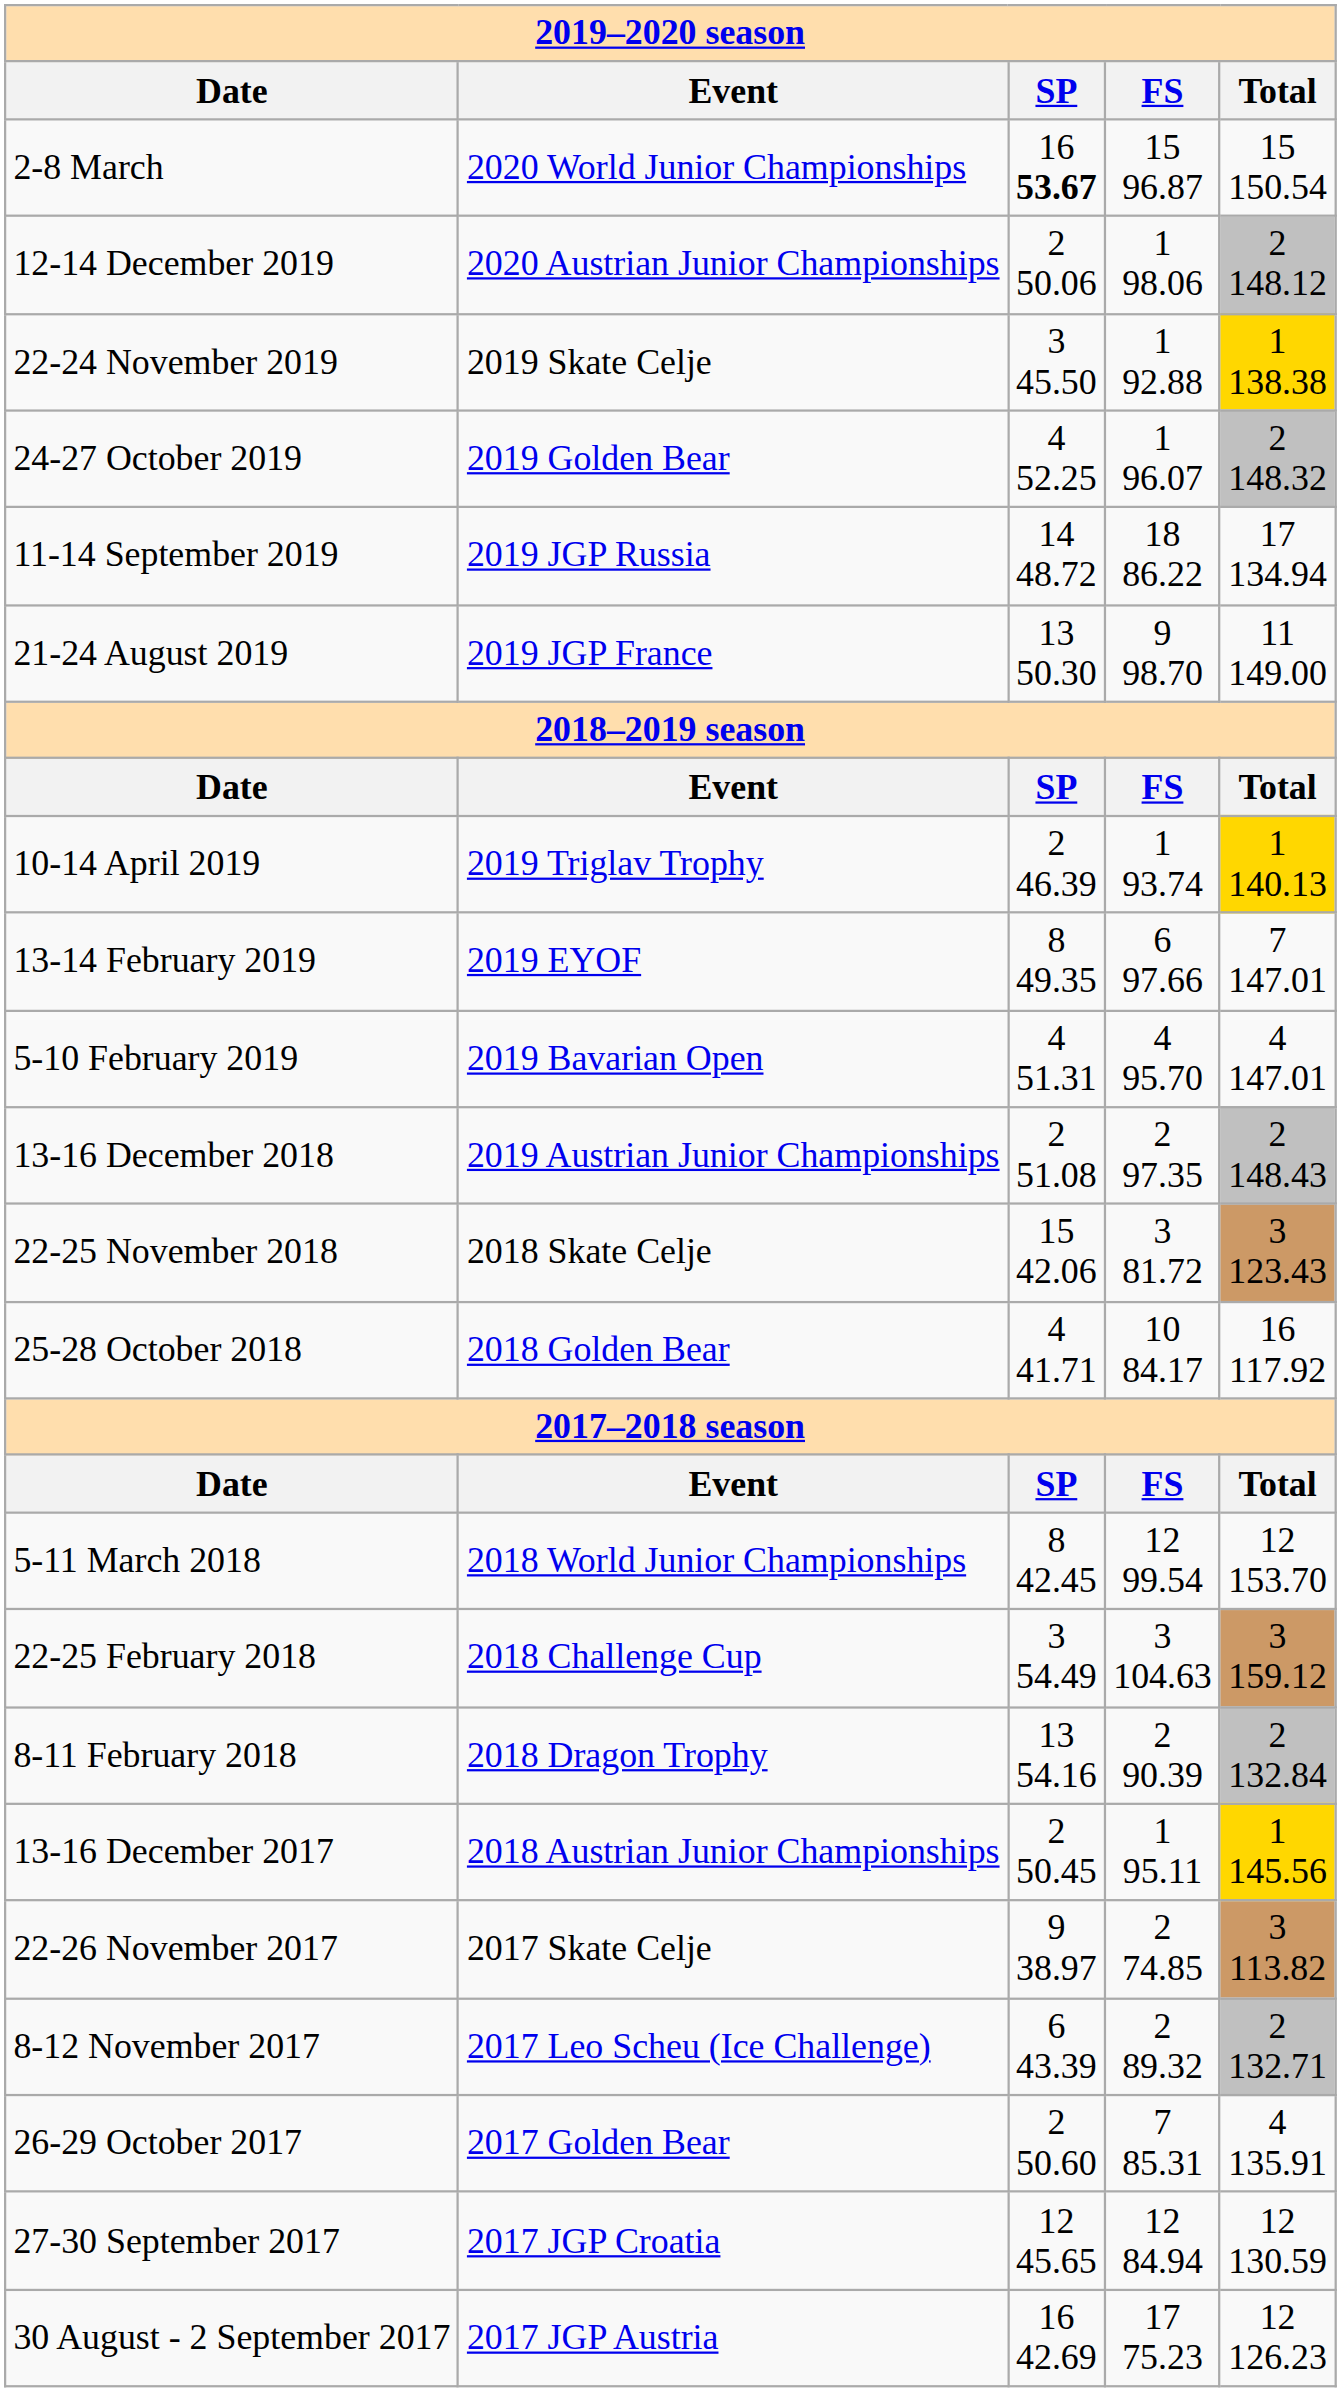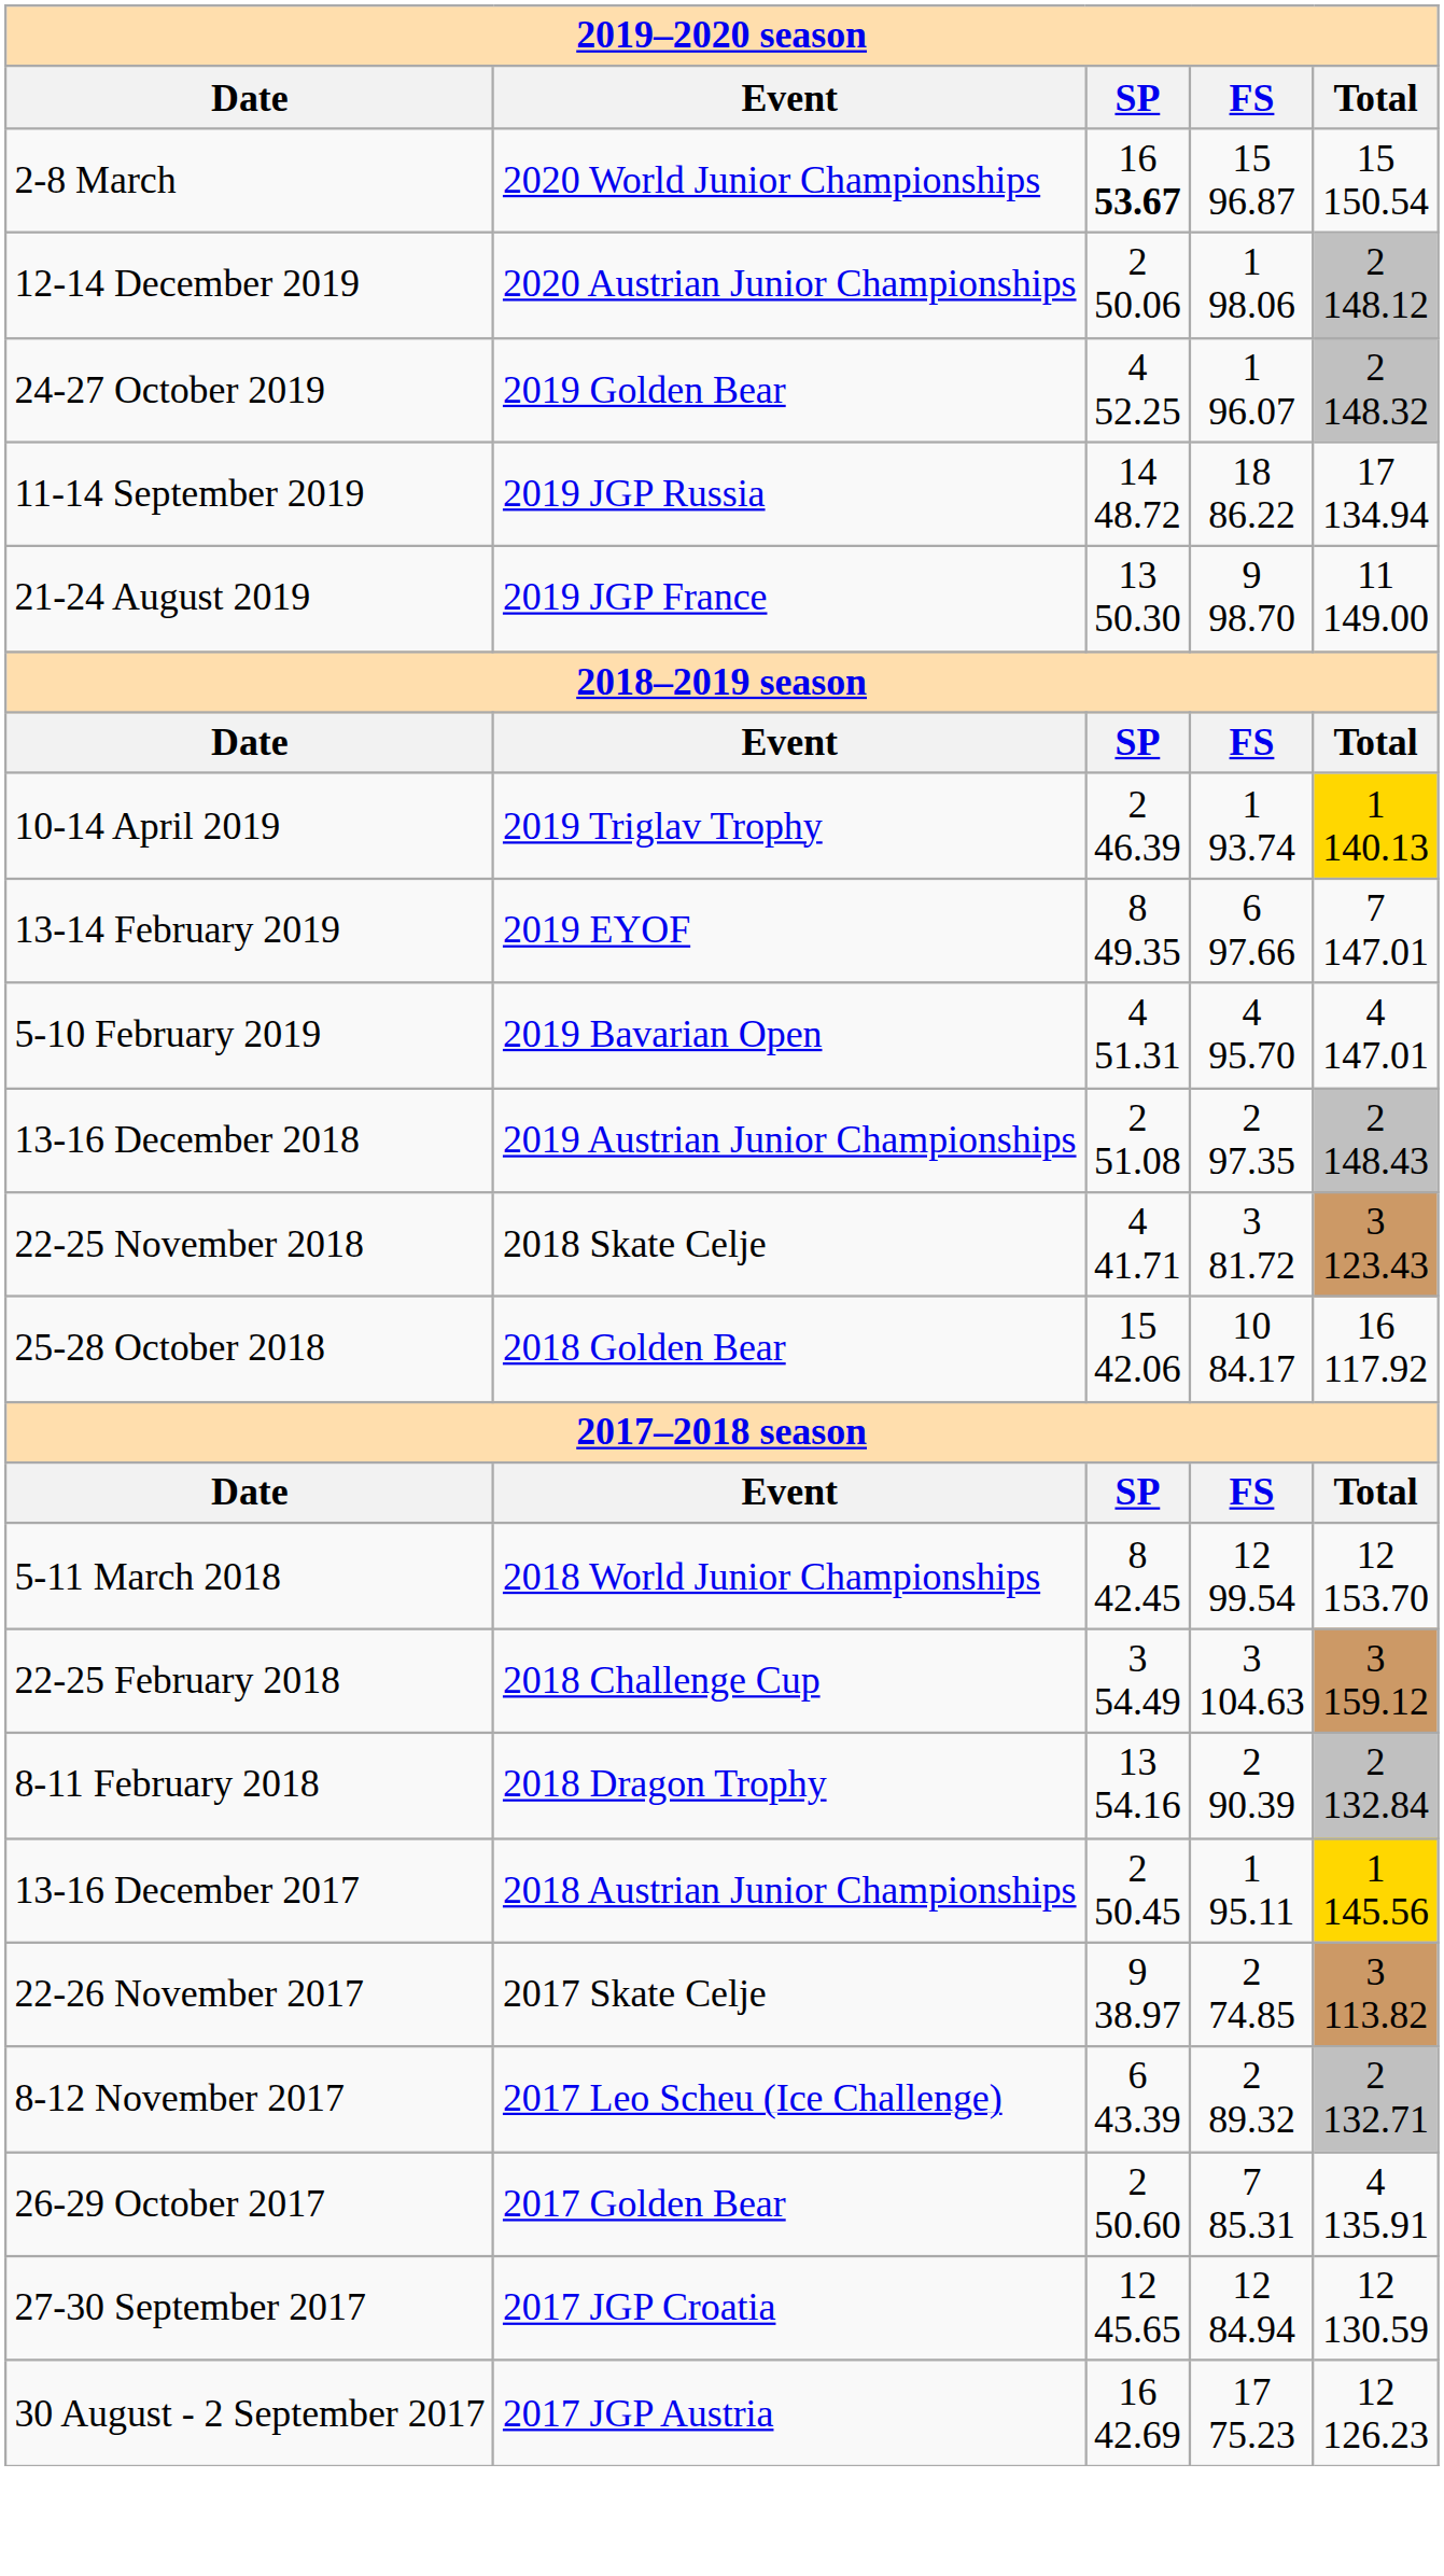- row: 22-24 November 2019 | 2019 Skate Celje | 3 45.50 | 1 92.88 | 1 138.38
22-25 November 2018 | column 3: 15 42.06 -> 4 41.71
25-28 October 2018 | column 3: 4 41.71 -> 15 42.06
